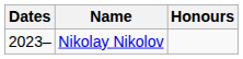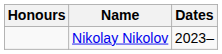columns swapped: Dates <-> Honours
